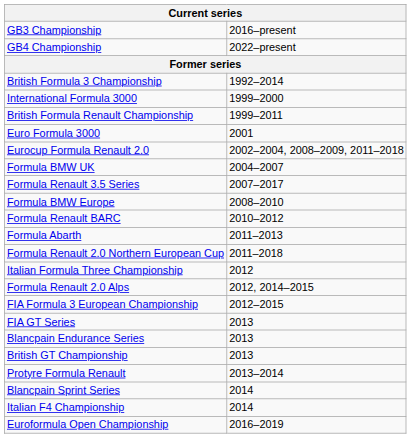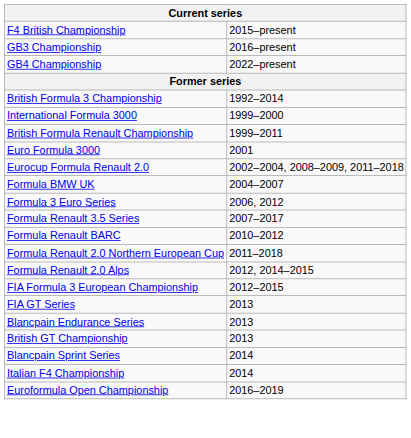+ row: F4 British Championship | 2015–present
+ row: Formula 3 Euro Series | 2006, 2012
- row: Formula BMW Europe | 2008–2010
- row: Formula Abarth | 2011–2013
- row: Italian Formula Three Championship | 2012
- row: Protyre Formula Renault | 2013–2014
